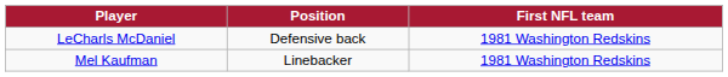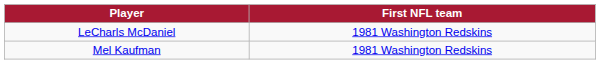- column: Position | Defensive back | Linebacker
